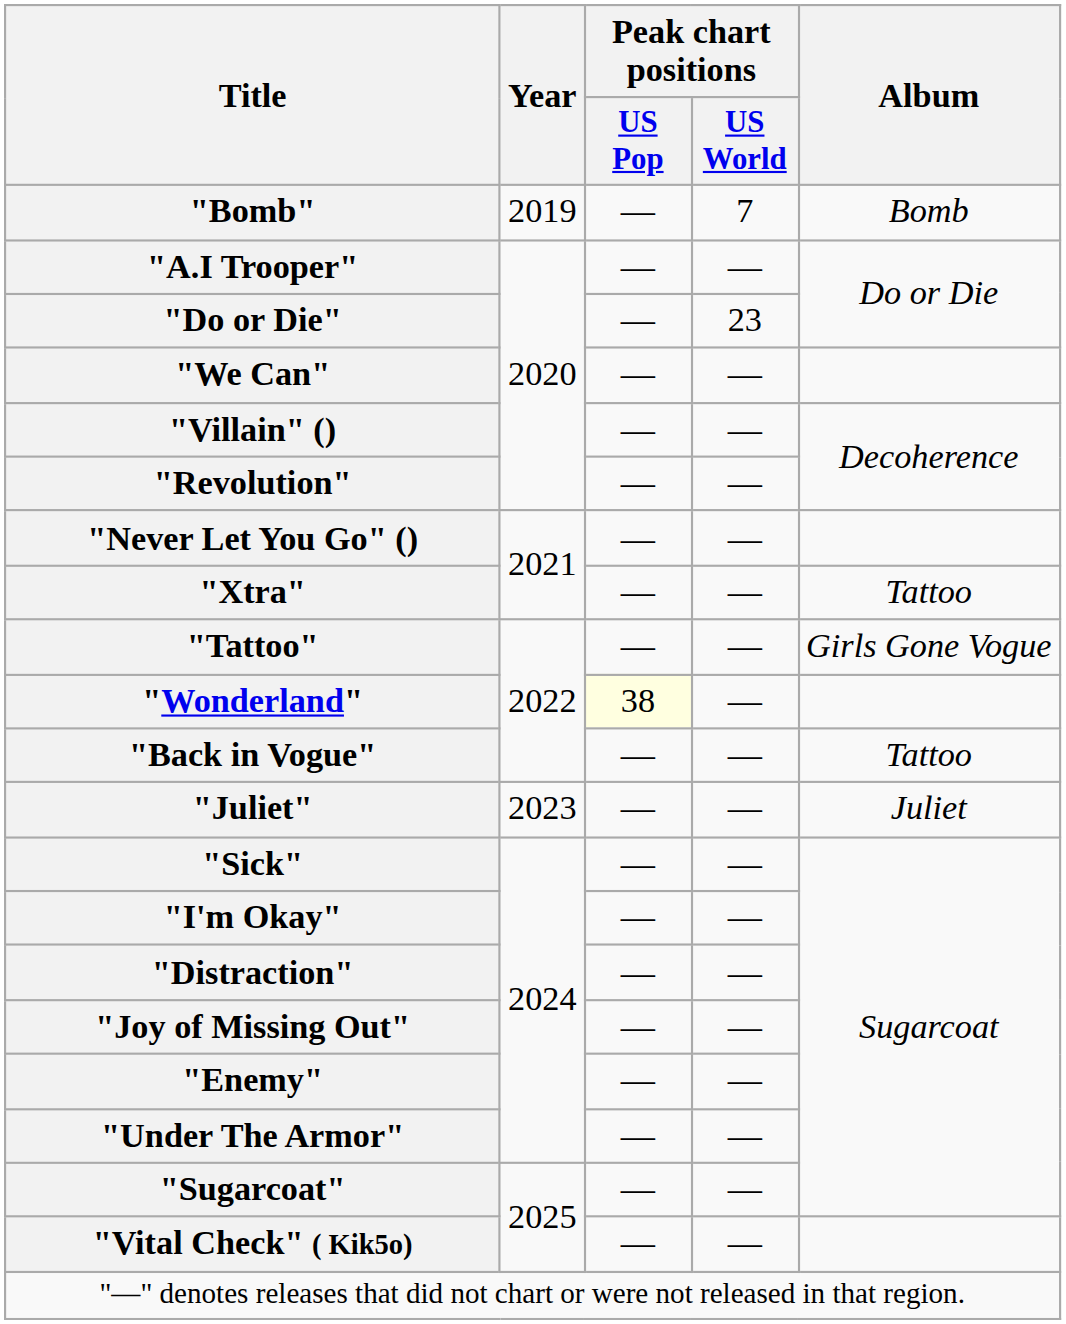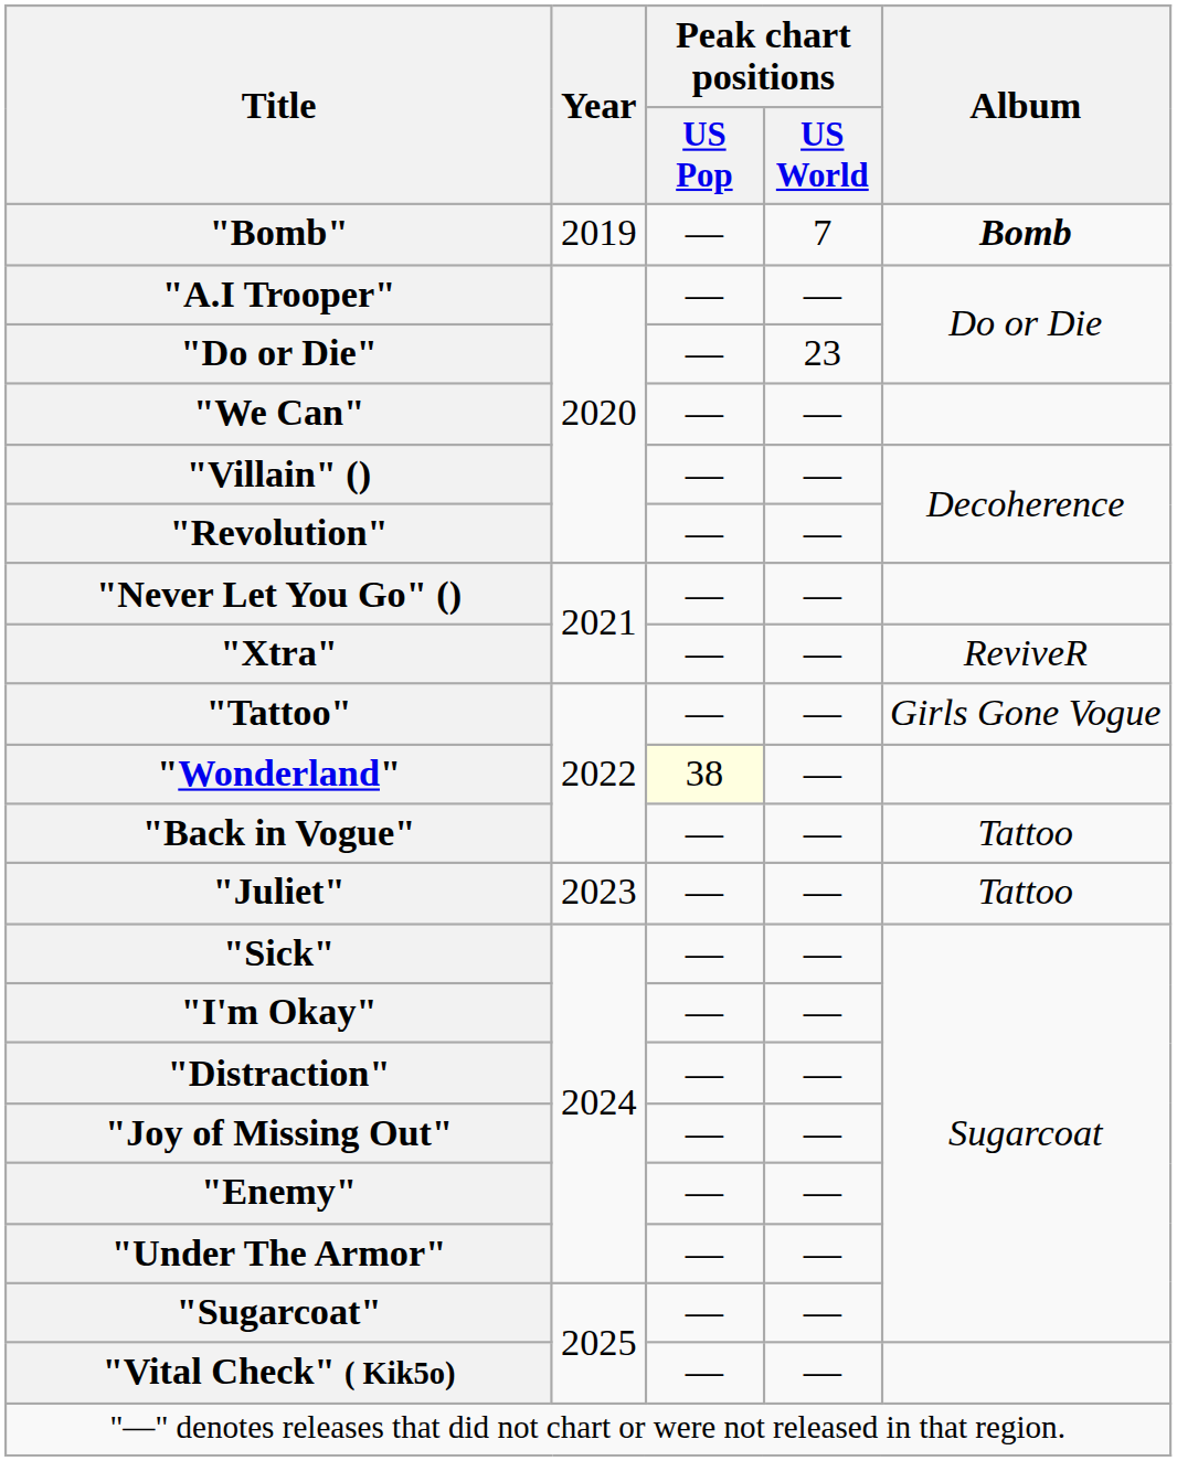"Bomb" | Album: normal -> bold
"Xtra" | Album: Tattoo -> ReviveR
"Juliet" | Album: Juliet -> Tattoo
